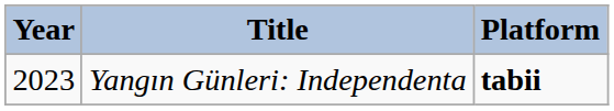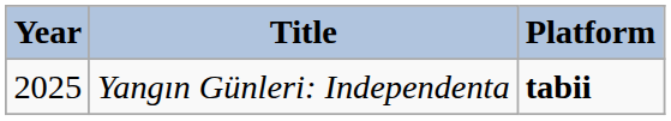Yangın Günleri: Independenta | Year: 2023 -> 2025
